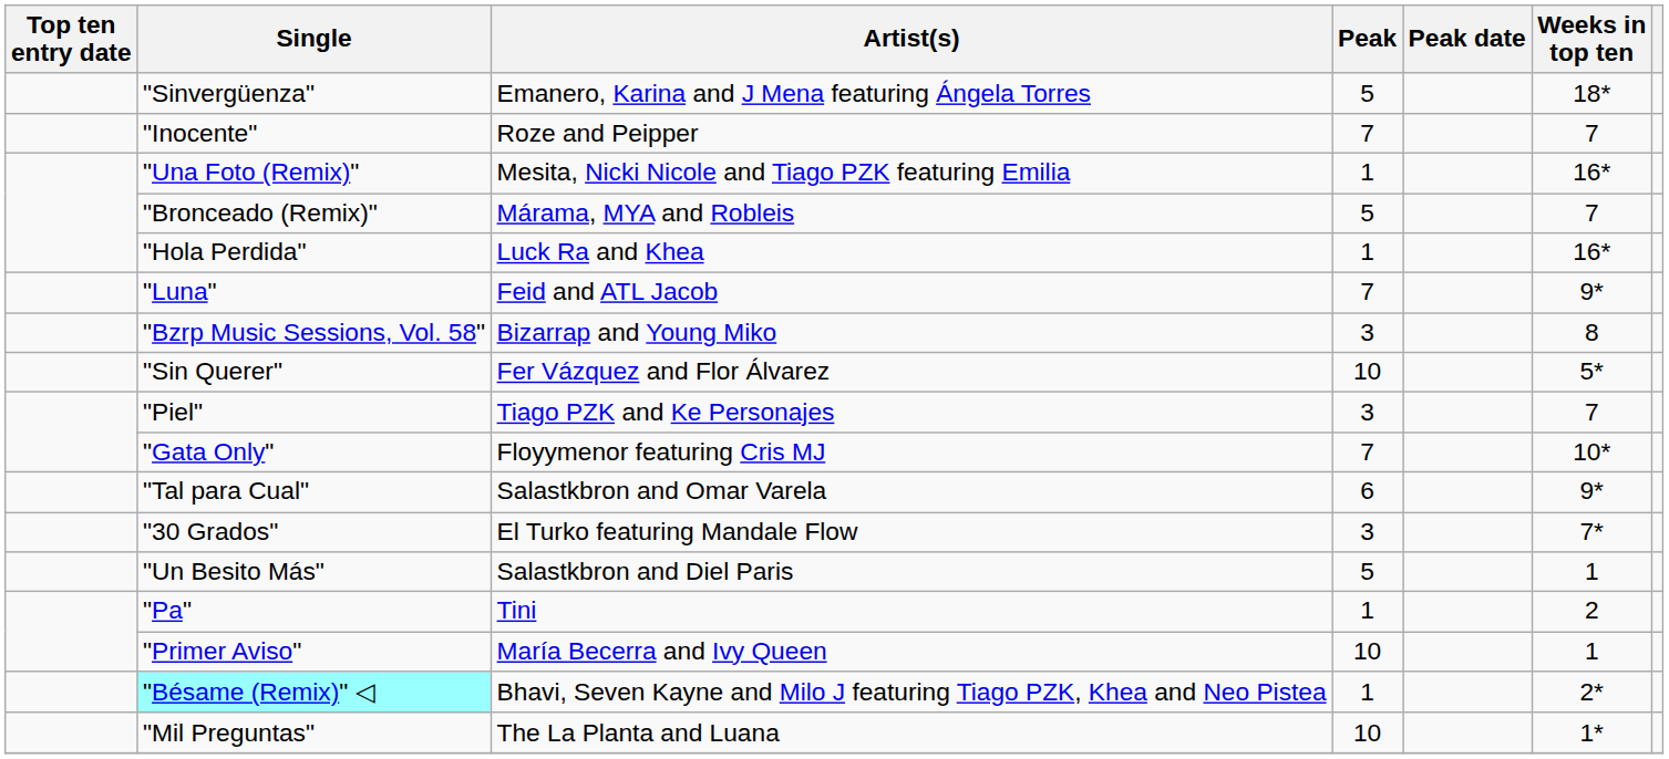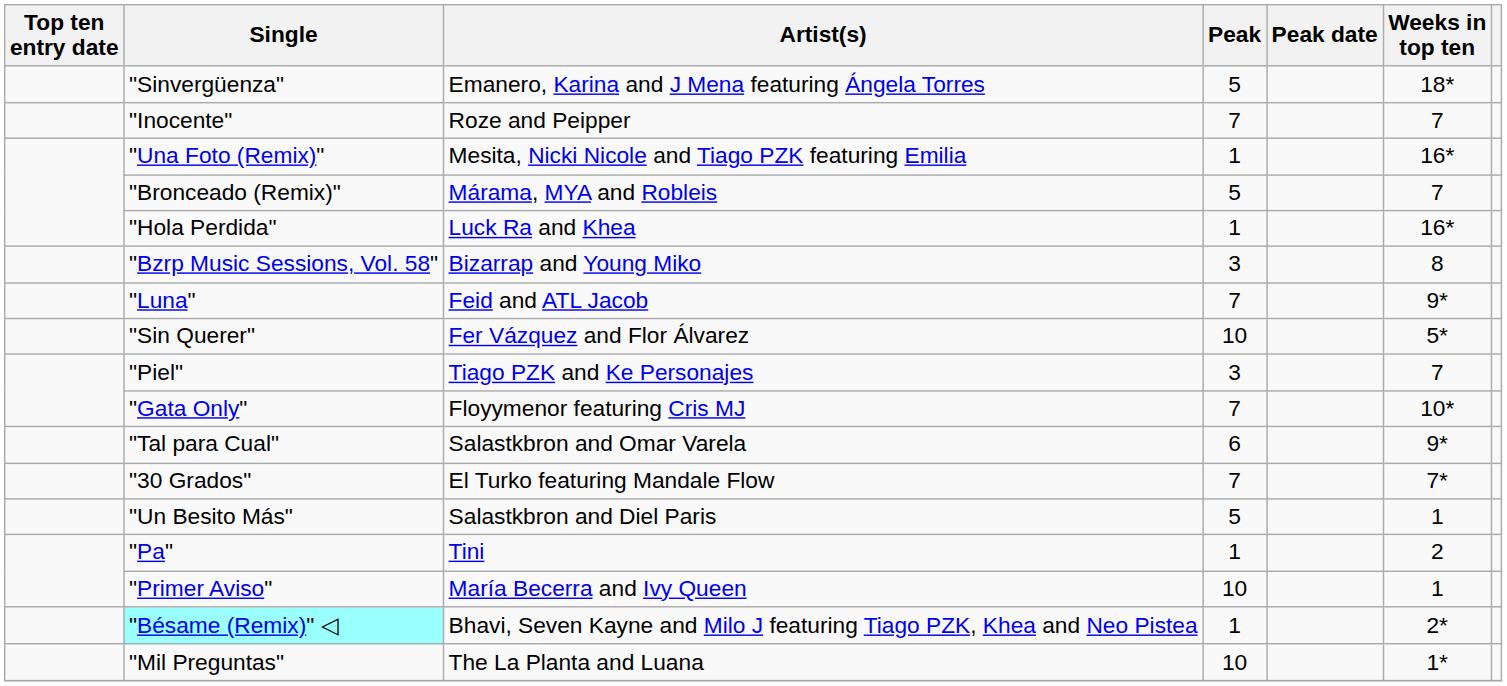rows swapped: "Bzrp Music Sessions, Vol. 58" <-> "Luna"
"30 Grados" | Peak: 3 -> 7
